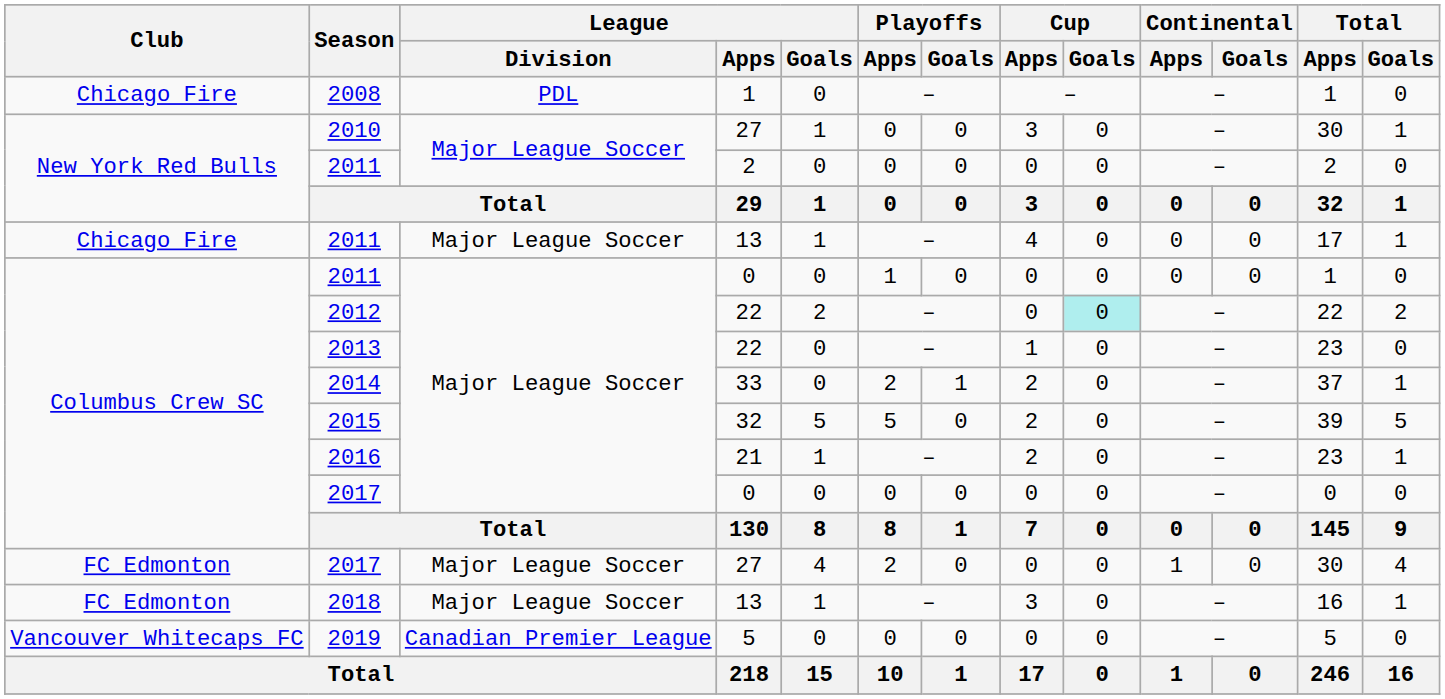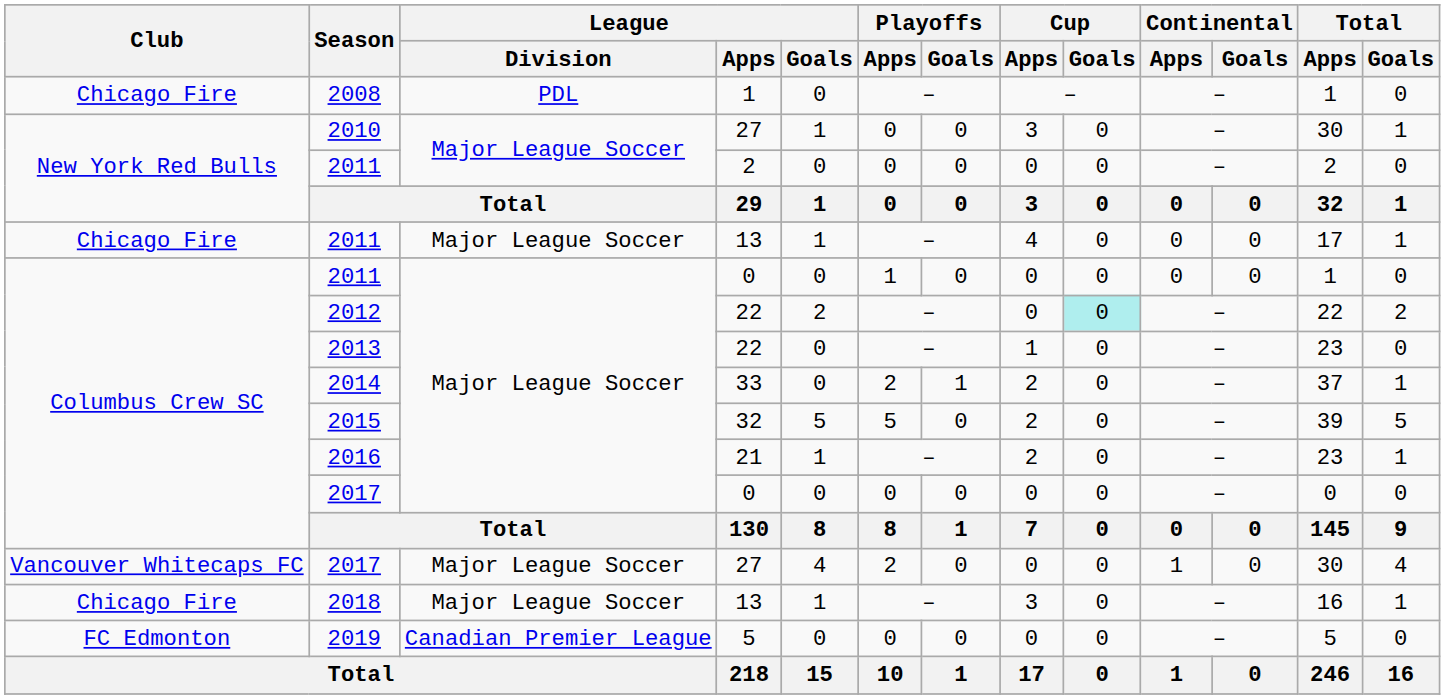2017 / 27 | Club: FC Edmonton -> Vancouver Whitecaps FC
2018 | Club: FC Edmonton -> Chicago Fire
2019 | Club: Vancouver Whitecaps FC -> FC Edmonton
